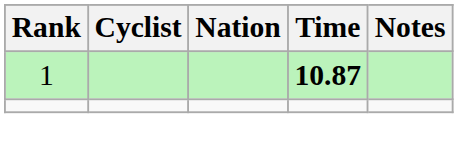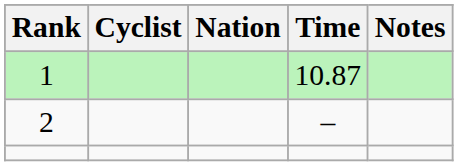1 | Time: bold -> normal
+ row: 2 | –
